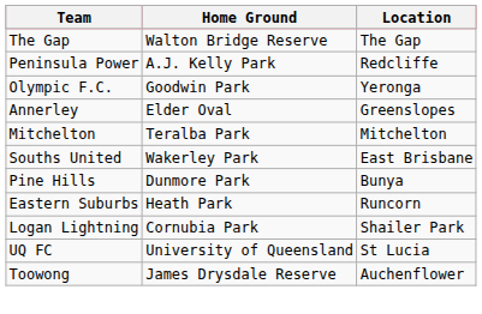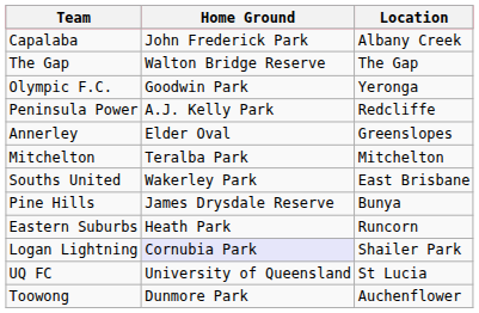+ row: Capalaba | John Frederick Park | Albany Creek
rows swapped: Peninsula Power <-> Olympic F.C.
Pine Hills | Home Ground: Dunmore Park -> James Drysdale Reserve
Logan Lightning | Home Ground: no background -> lavender background
Toowong | Home Ground: James Drysdale Reserve -> Dunmore Park
